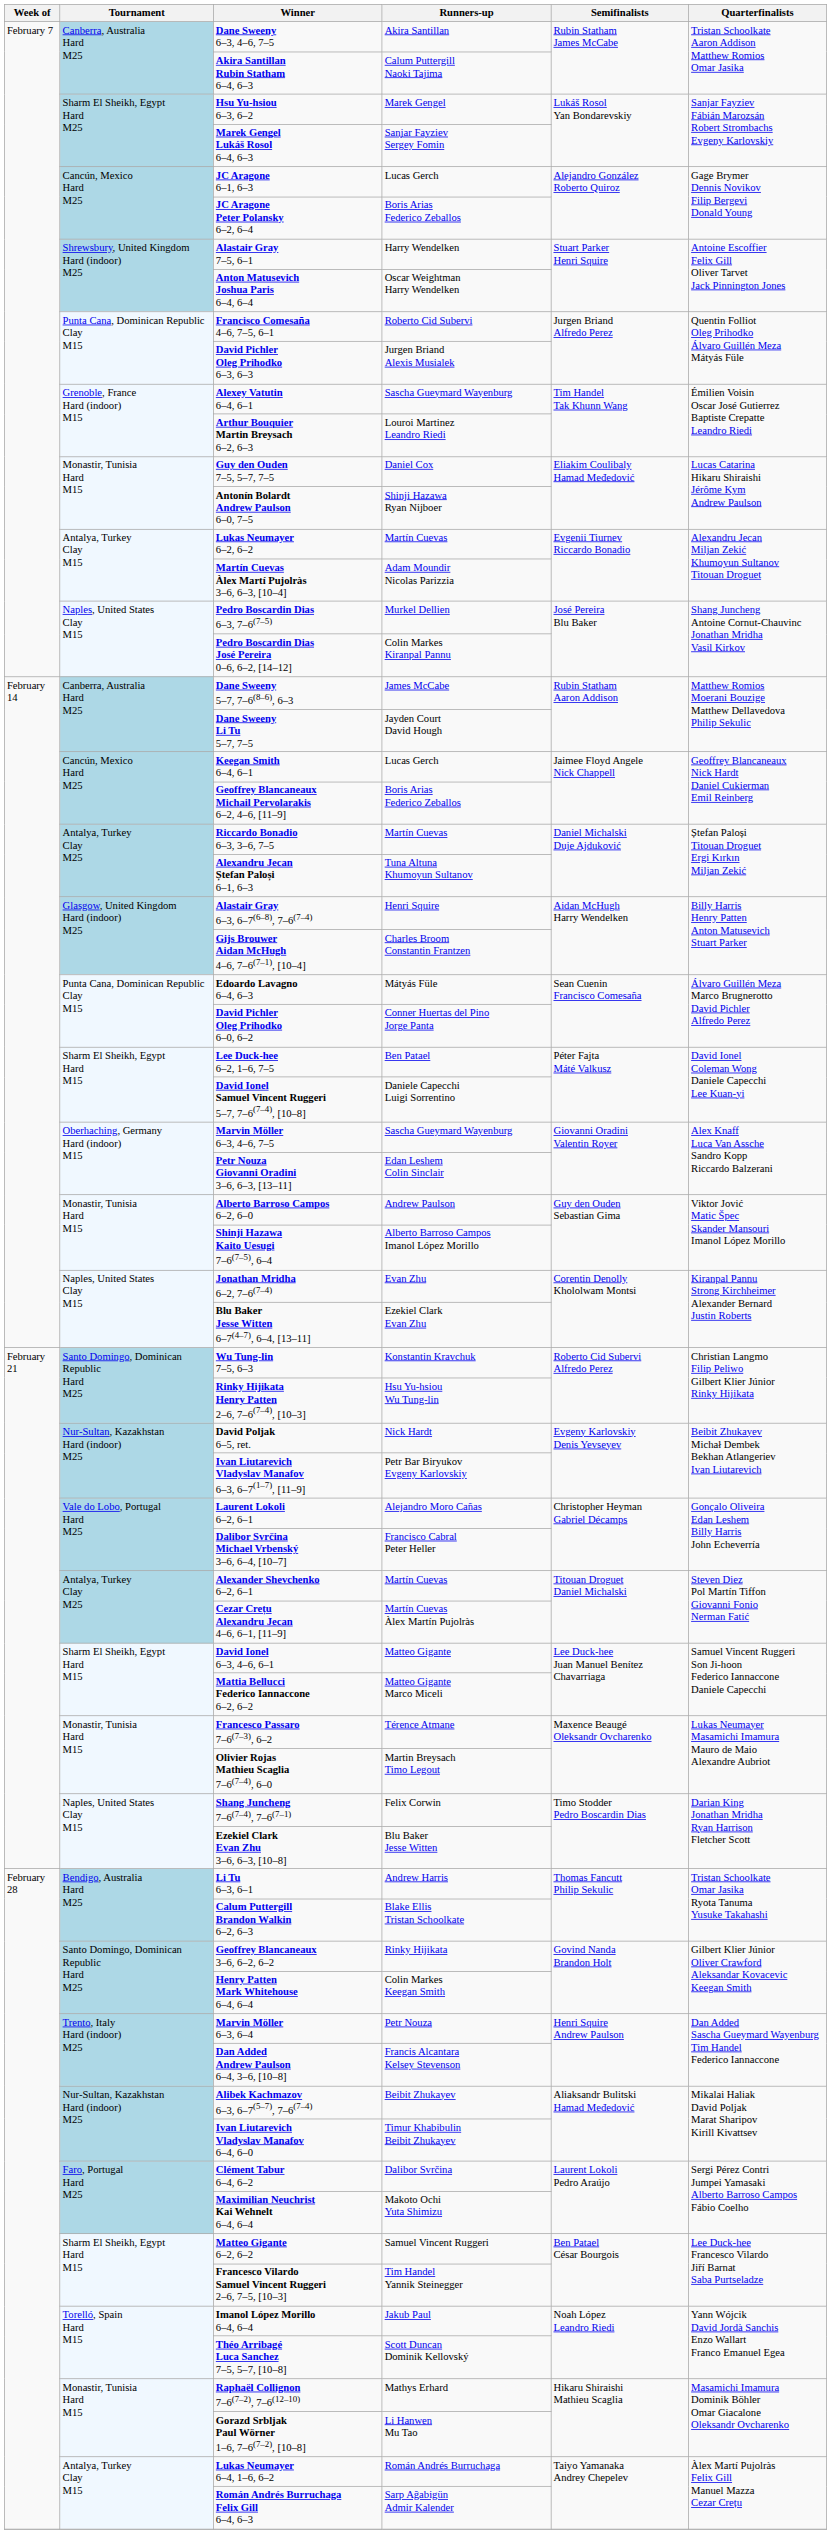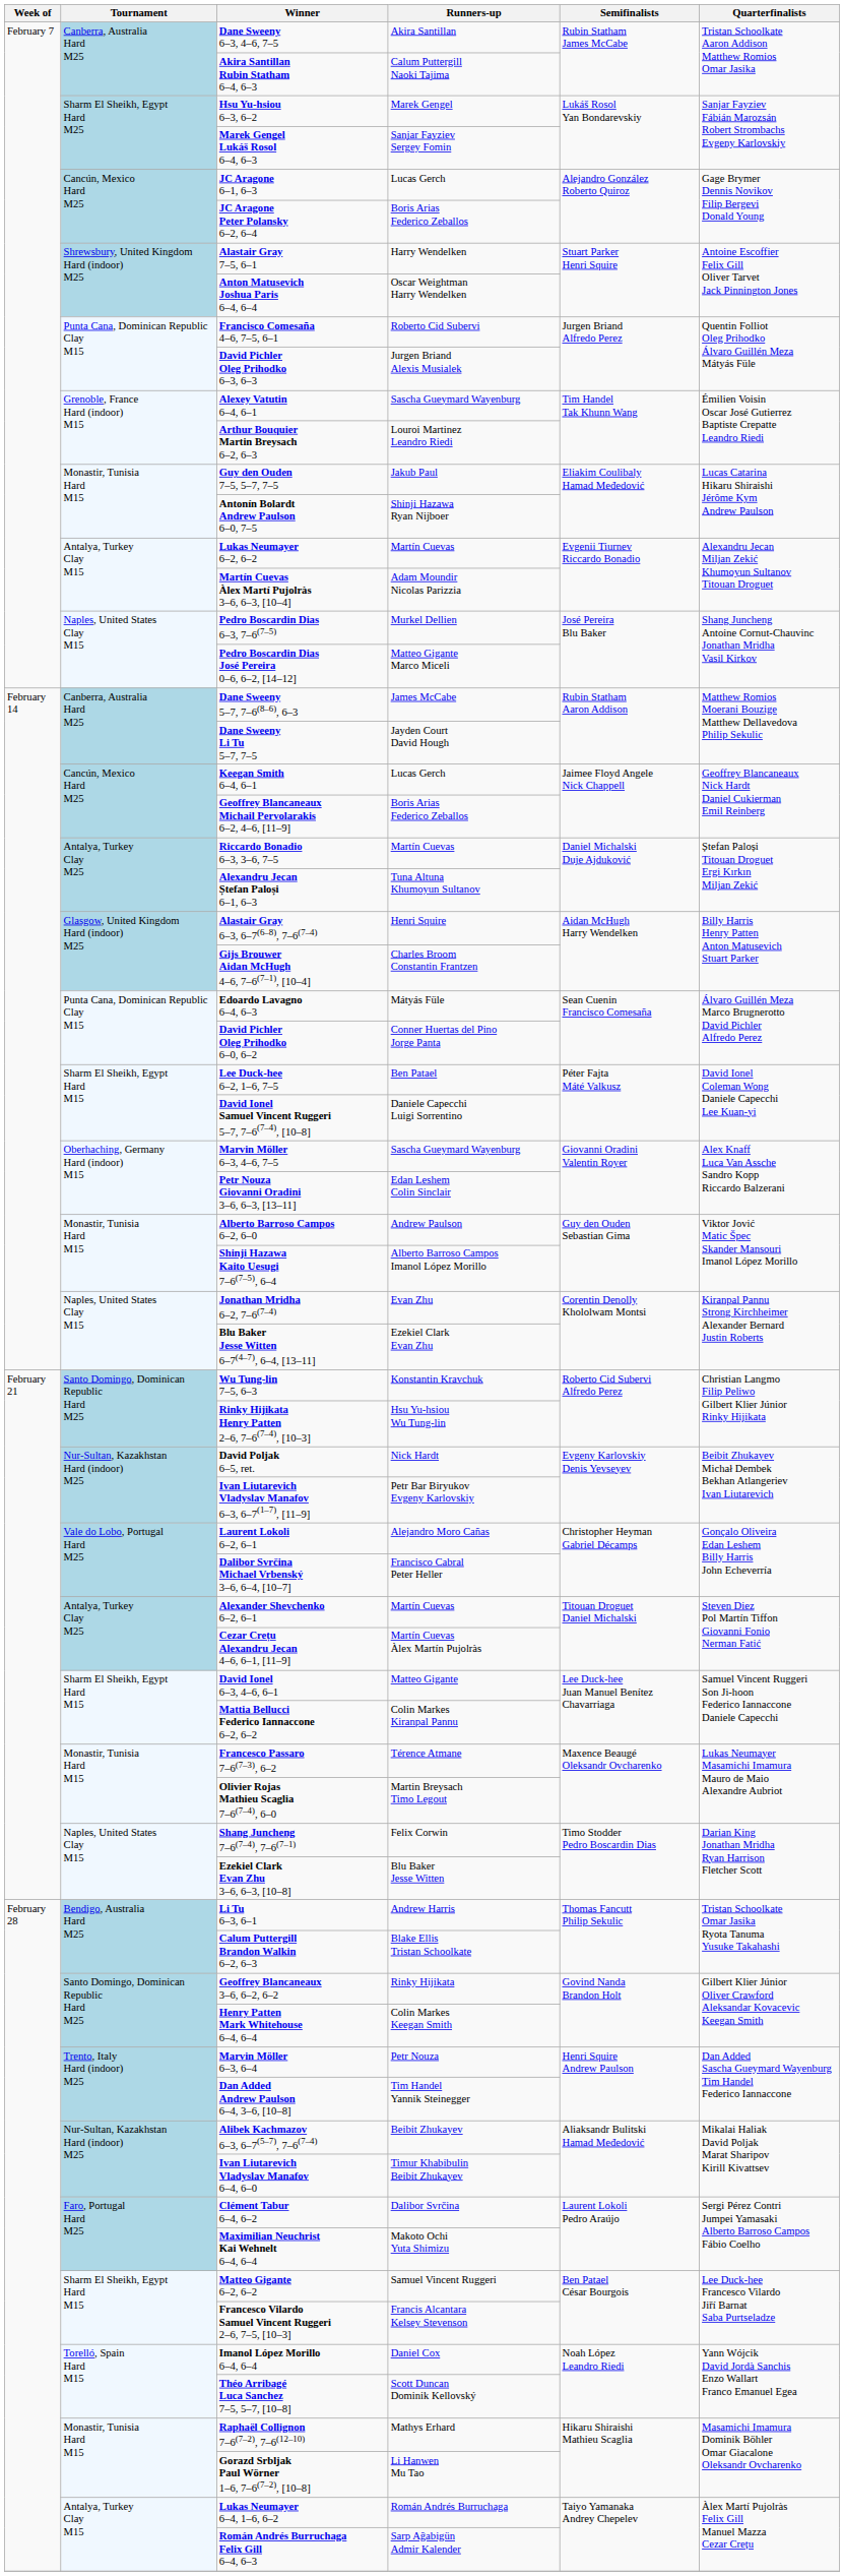Guy den Ouden 7–5, 5–7, 7–5 | Runners-up: Daniel Cox -> Jakub Paul
Pedro Boscardin Dias José Pereira 0–6, 6–2, [14–12] | Runners-up: Colin Markes Kiranpal Pannu -> Matteo Gigante Marco Miceli
Mattia Bellucci Federico Iannaccone 6–2, 6–2 | Runners-up: Matteo Gigante Marco Miceli -> Colin Markes Kiranpal Pannu
Dan Added Andrew Paulson 6–4, 3–6, [10–8] | Runners-up: Francis Alcantara Kelsey Stevenson -> Tim Handel Yannik Steinegger
Francesco Vilardo Samuel Vincent Ruggeri 2–6, 7–5, [10–3] | Runners-up: Tim Handel Yannik Steinegger -> Francis Alcantara Kelsey Stevenson
Imanol López Morillo 6–4, 6–4 | Runners-up: Jakub Paul -> Daniel Cox
